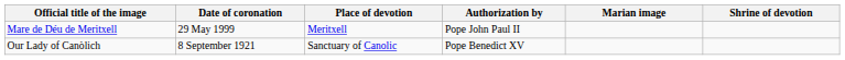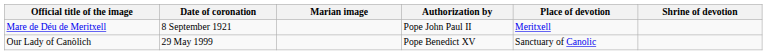columns swapped: Place of devotion <-> Marian image
Mare de Déu de Meritxell | Date of coronation: 29 May 1999 -> 8 September 1921
Our Lady of Canòlich | Date of coronation: 8 September 1921 -> 29 May 1999
